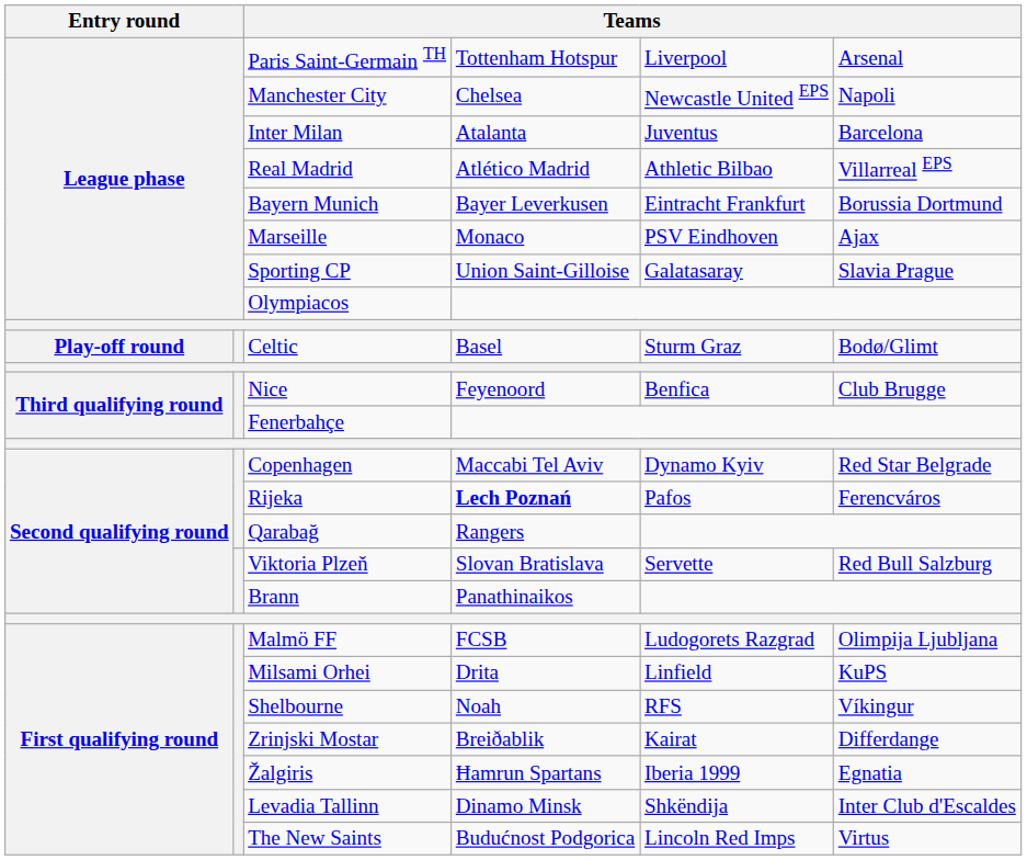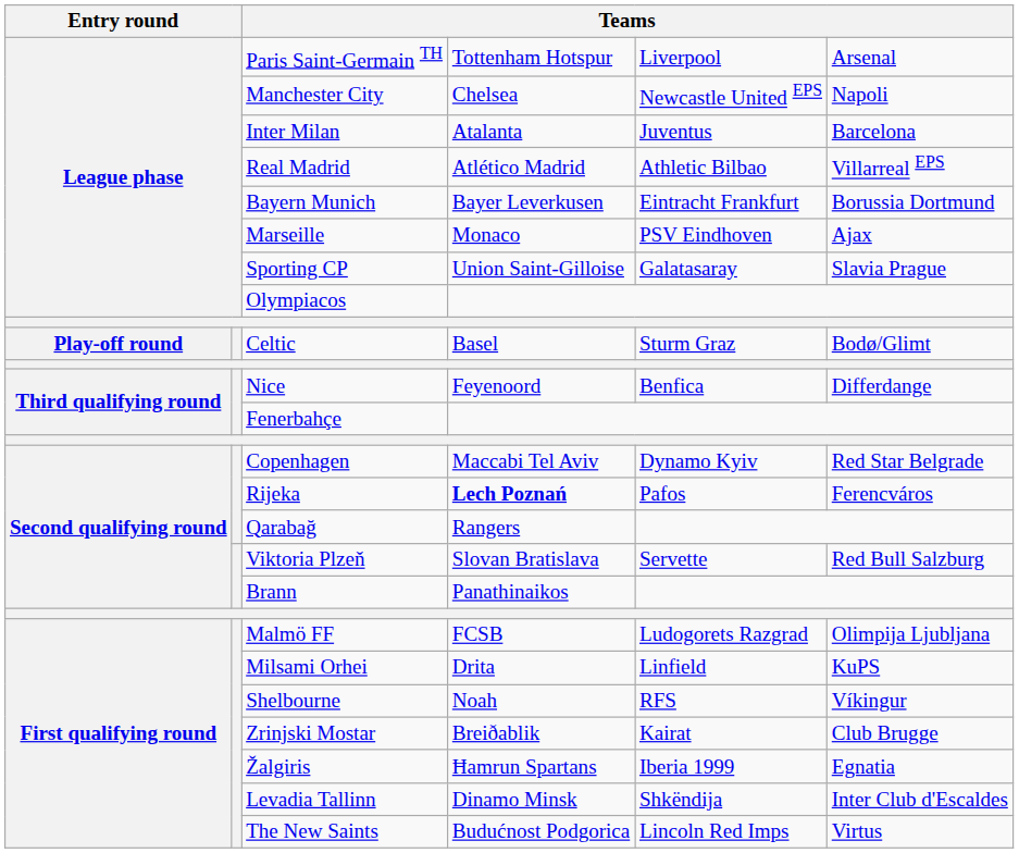Nice | column 6: Club Brugge -> Differdange
Zrinjski Mostar | column 6: Differdange -> Club Brugge
